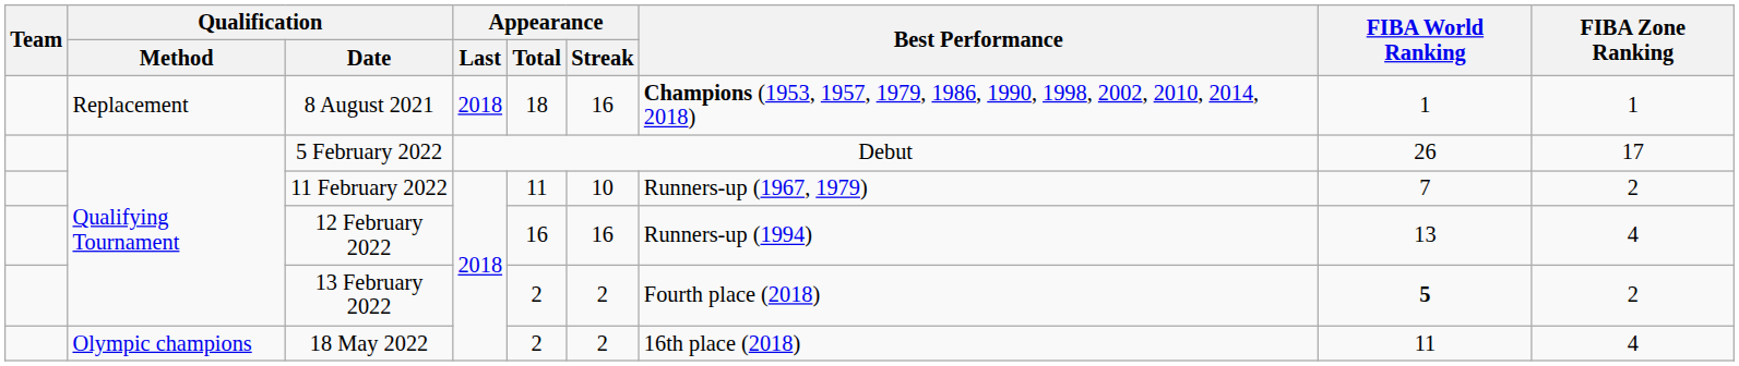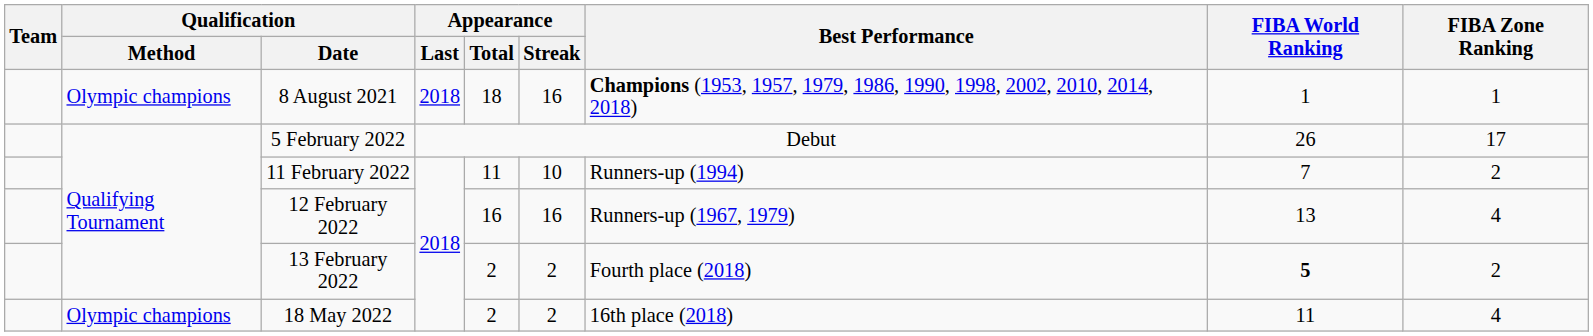8 August 2021 | Qualification / Method: Replacement -> Olympic champions
11 February 2022 | Best Performance: Runners-up (1967, 1979) -> Runners-up (1994)
12 February 2022 | Best Performance: Runners-up (1994) -> Runners-up (1967, 1979)
